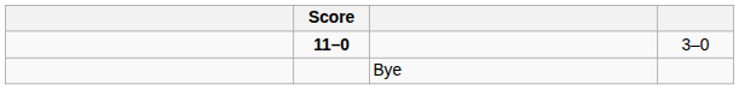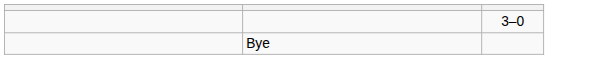- column: Score | 11–0
